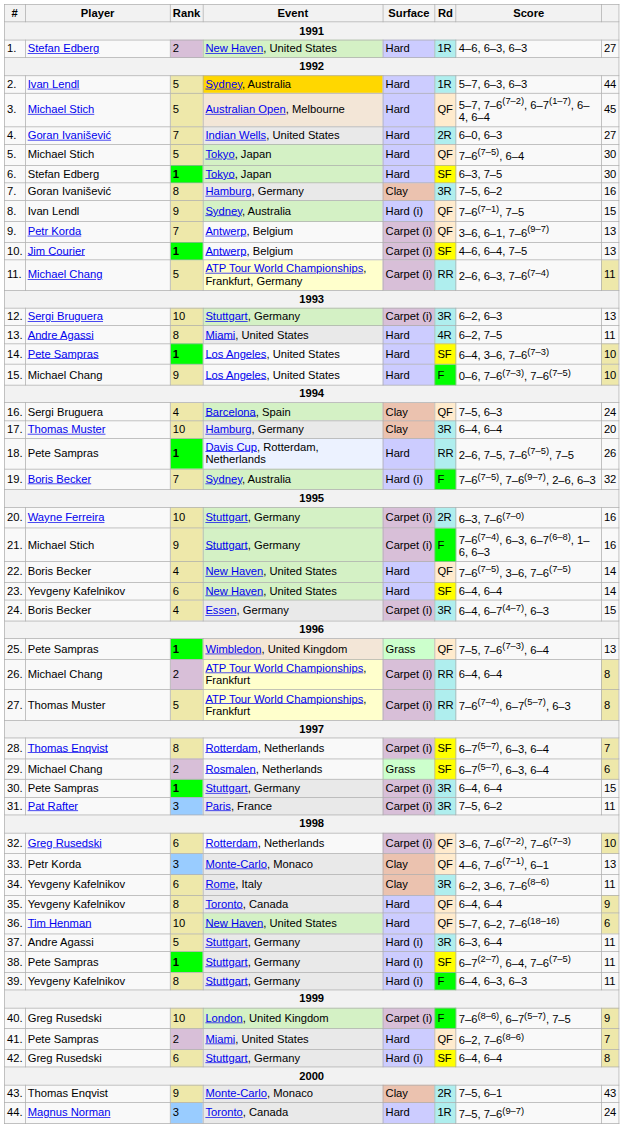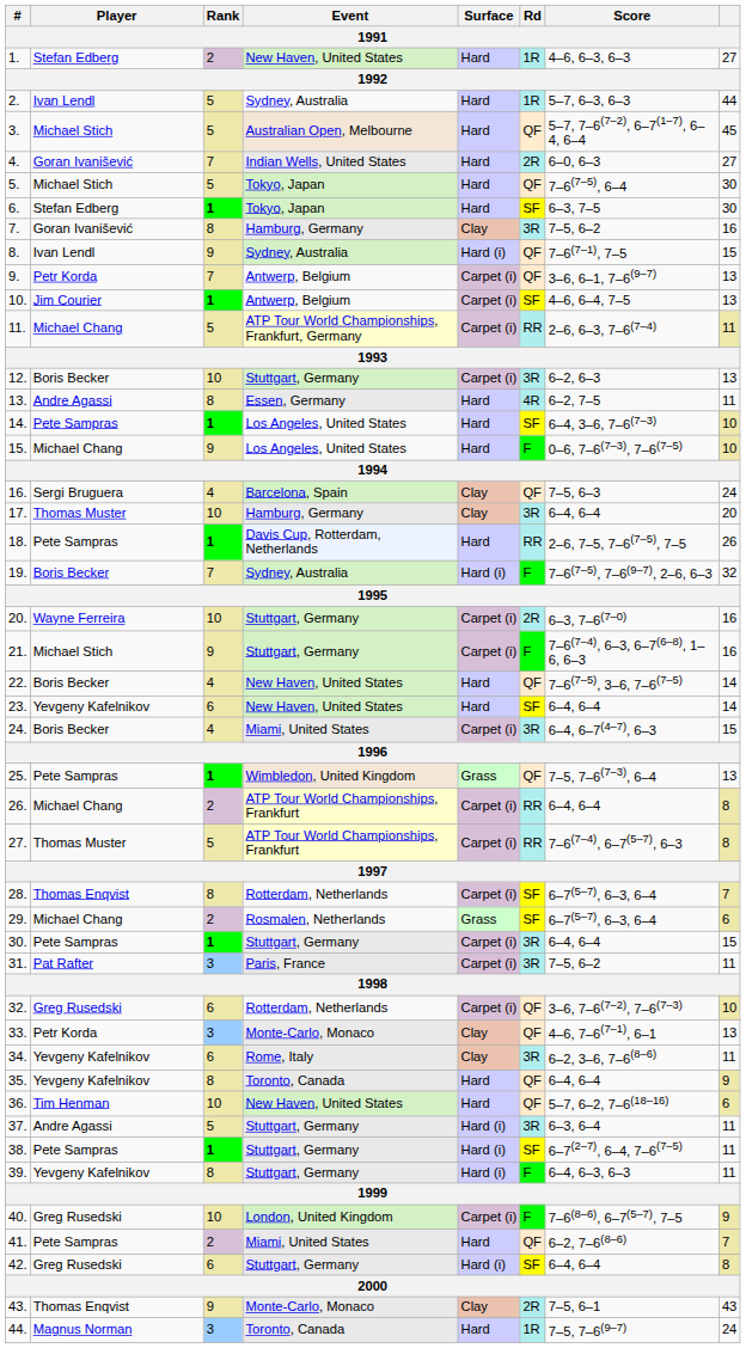2. | Event: gold background -> no background
12. | Player: Sergi Bruguera -> Boris Becker
13. | Event: Miami, United States -> Essen, Germany
24. | Event: Essen, Germany -> Miami, United States
